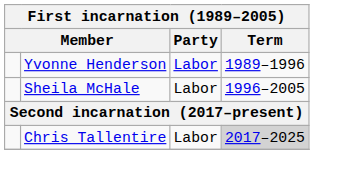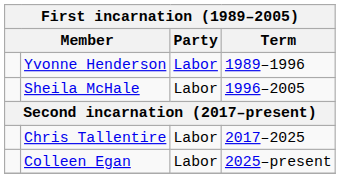Chris Tallentire | Term: lightgrey background -> no background
+ row: Colleen Egan | Labor | 2025–present
